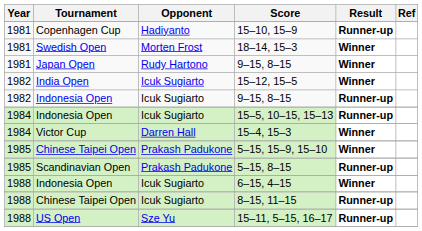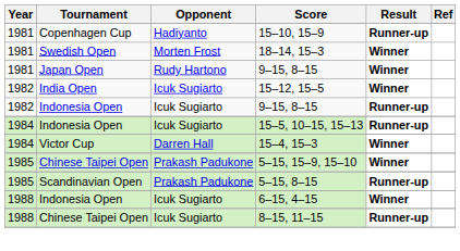- row: 1988 | US Open | Sze Yu | 15–11, 5–15, 16–17 | Runner-up
